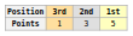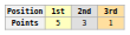columns swapped: 1st <-> 3rd
